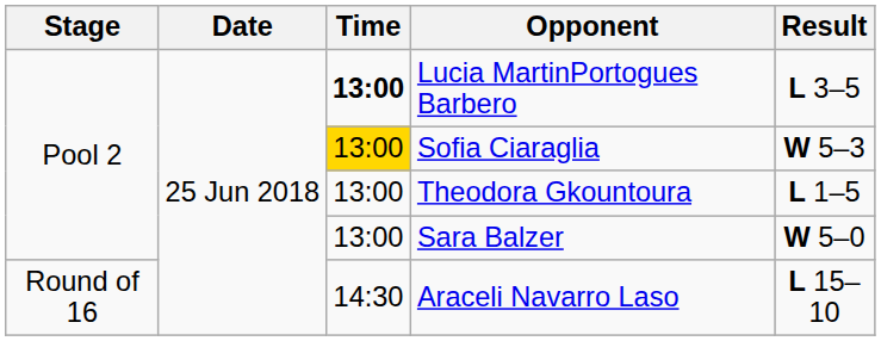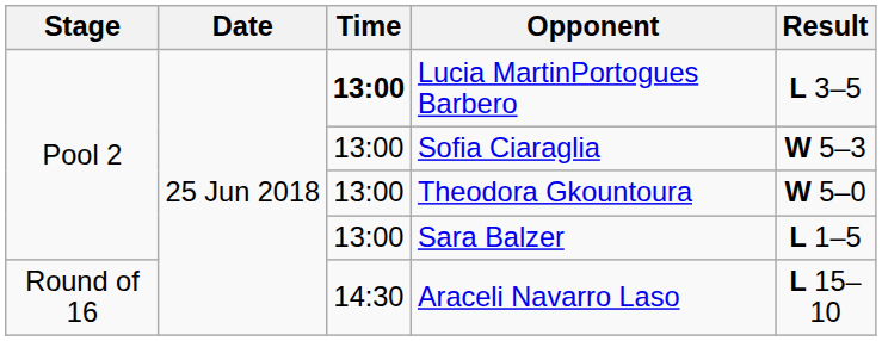Sofia Ciaraglia | Time: gold background -> no background
Theodora Gkountoura | Result: L 1–5 -> W 5–0
Sara Balzer | Result: W 5–0 -> L 1–5
